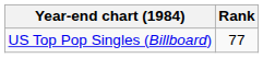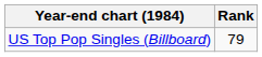US Top Pop Singles (Billboard) | Rank: 77 -> 79
